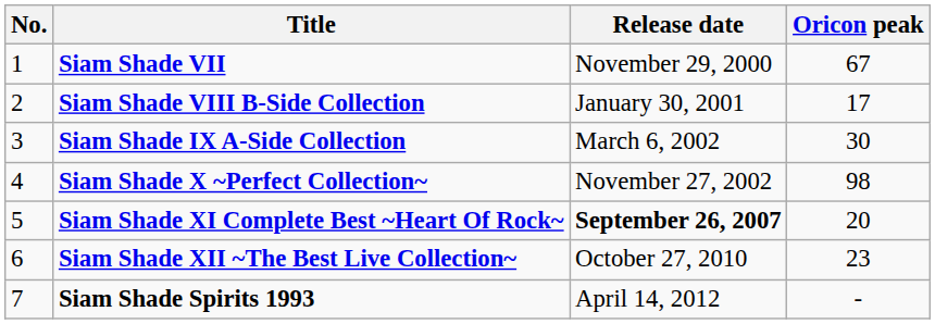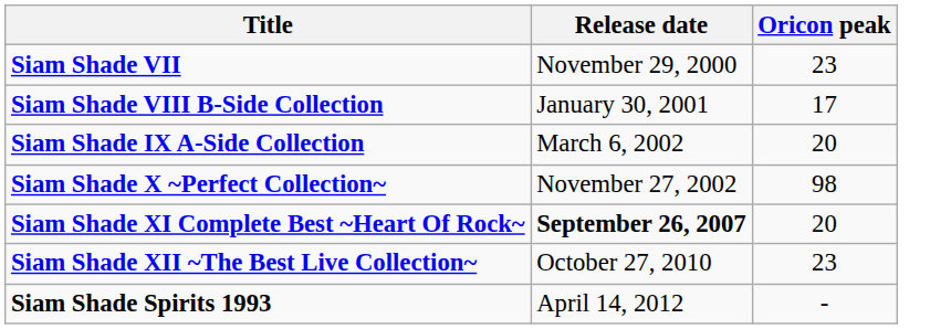- column: No. | 1 | 2 | 3 | 4 | 5 | 6 | 7
Siam Shade VII | Oricon peak: 67 -> 23
Siam Shade IX A-Side Collection | Oricon peak: 30 -> 20
